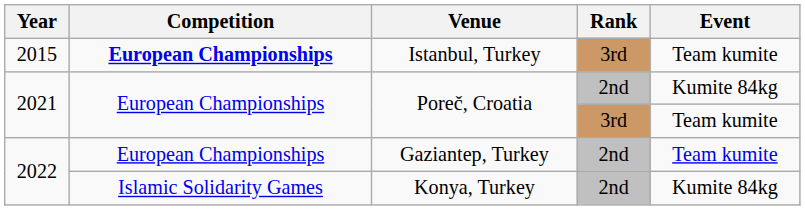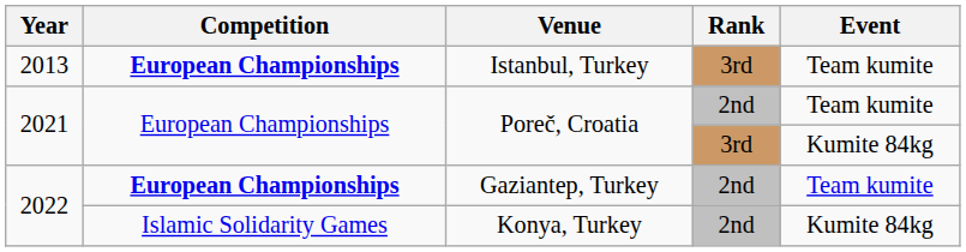Istanbul, Turkey | Year: 2015 -> 2013
Poreč, Croatia / 2nd | Event: Kumite 84kg -> Team kumite
Poreč, Croatia / 3rd | Event: Team kumite -> Kumite 84kg
Gaziantep, Turkey | Competition: normal -> bold
